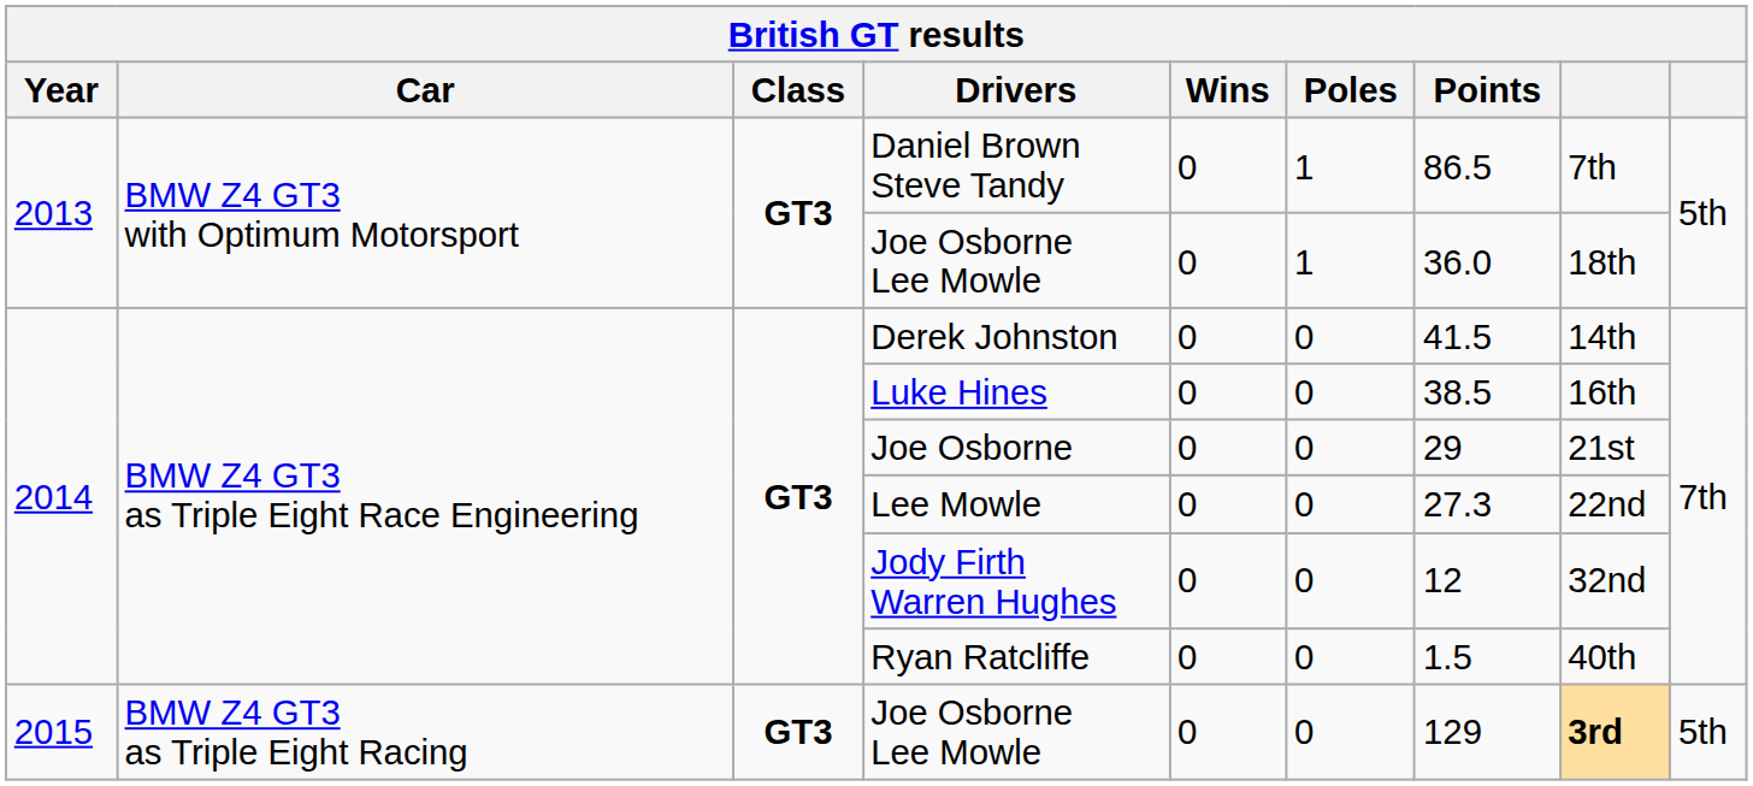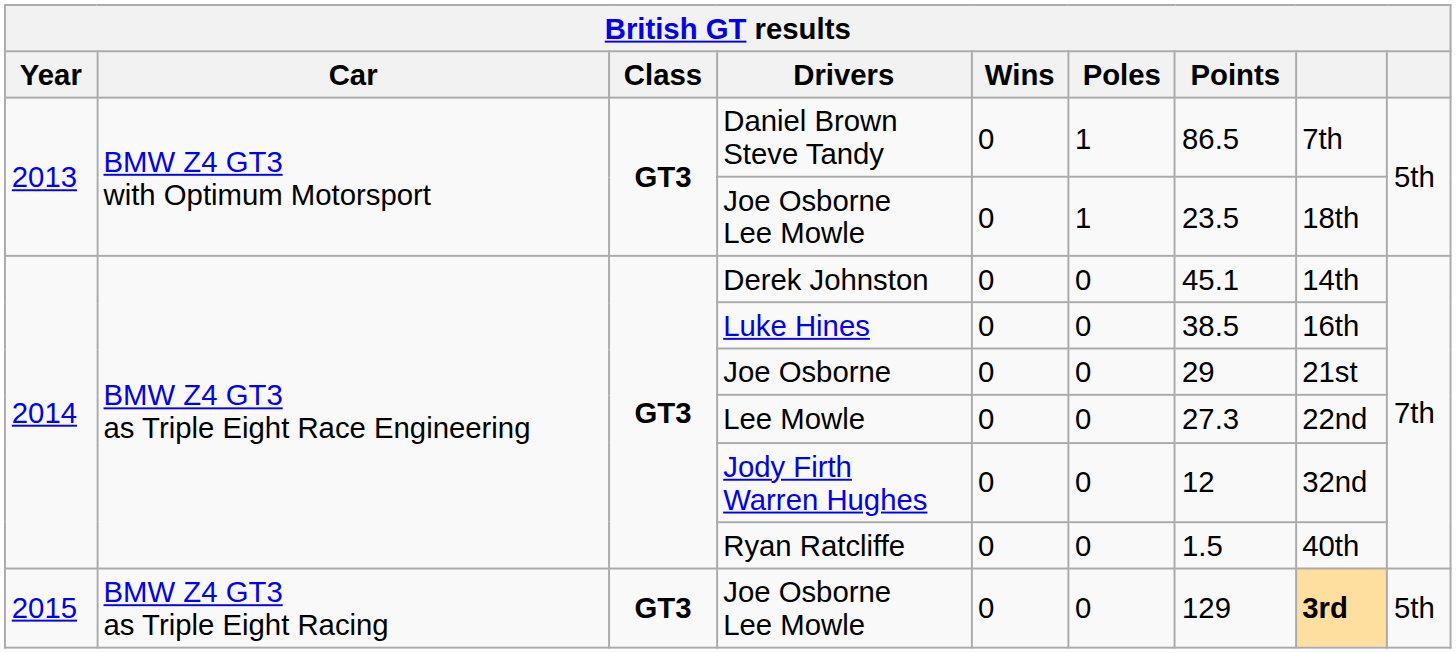2013 / Joe Osborne Lee Mowle | Points: 36.0 -> 23.5
Derek Johnston | Points: 41.5 -> 45.1
